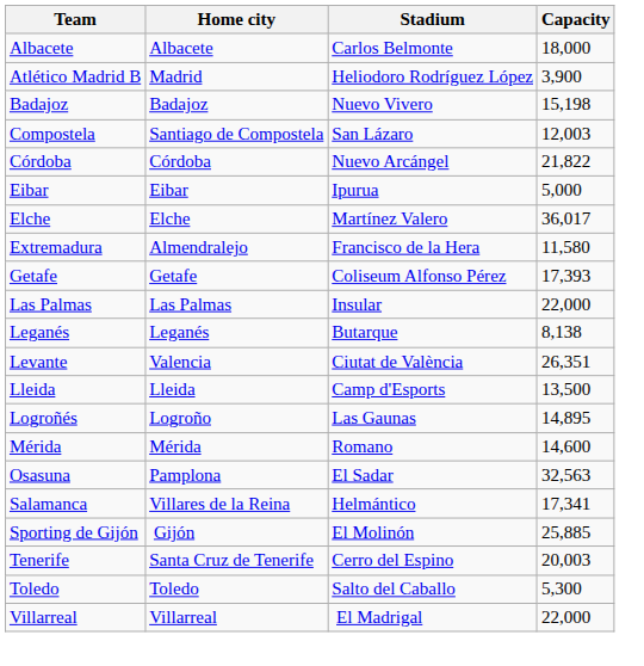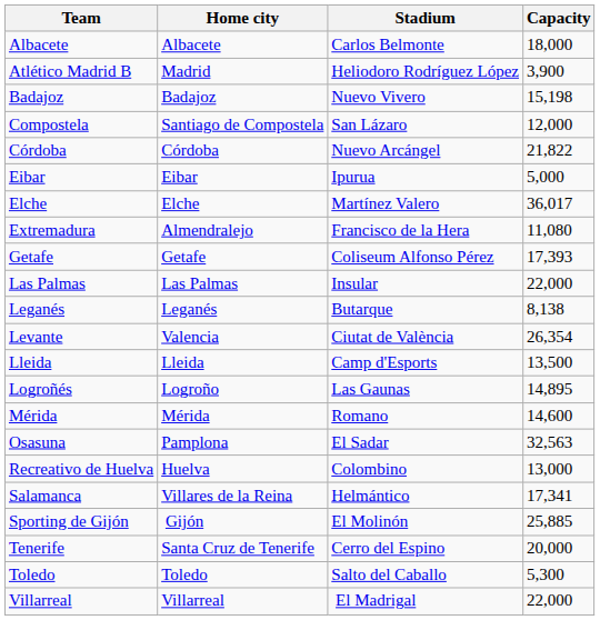Compostela | Capacity: 12,003 -> 12,000
Extremadura | Capacity: 11,580 -> 11,080
Levante | Capacity: 26,351 -> 26,354
+ row: Recreativo de Huelva | Huelva | Colombino | 13,000
Tenerife | Capacity: 20,003 -> 20,000
